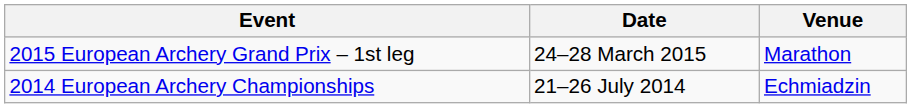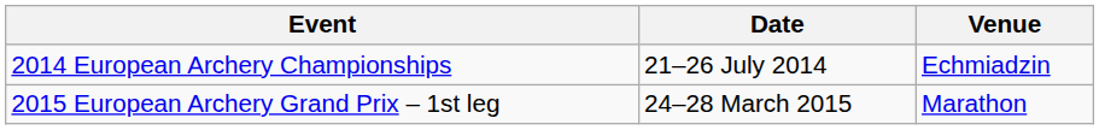rows swapped: 2014 European Archery Championships <-> 2015 European Archery Grand Prix – 1st leg
